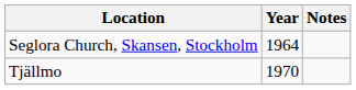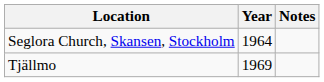Tjällmo | Year: 1970 -> 1969
